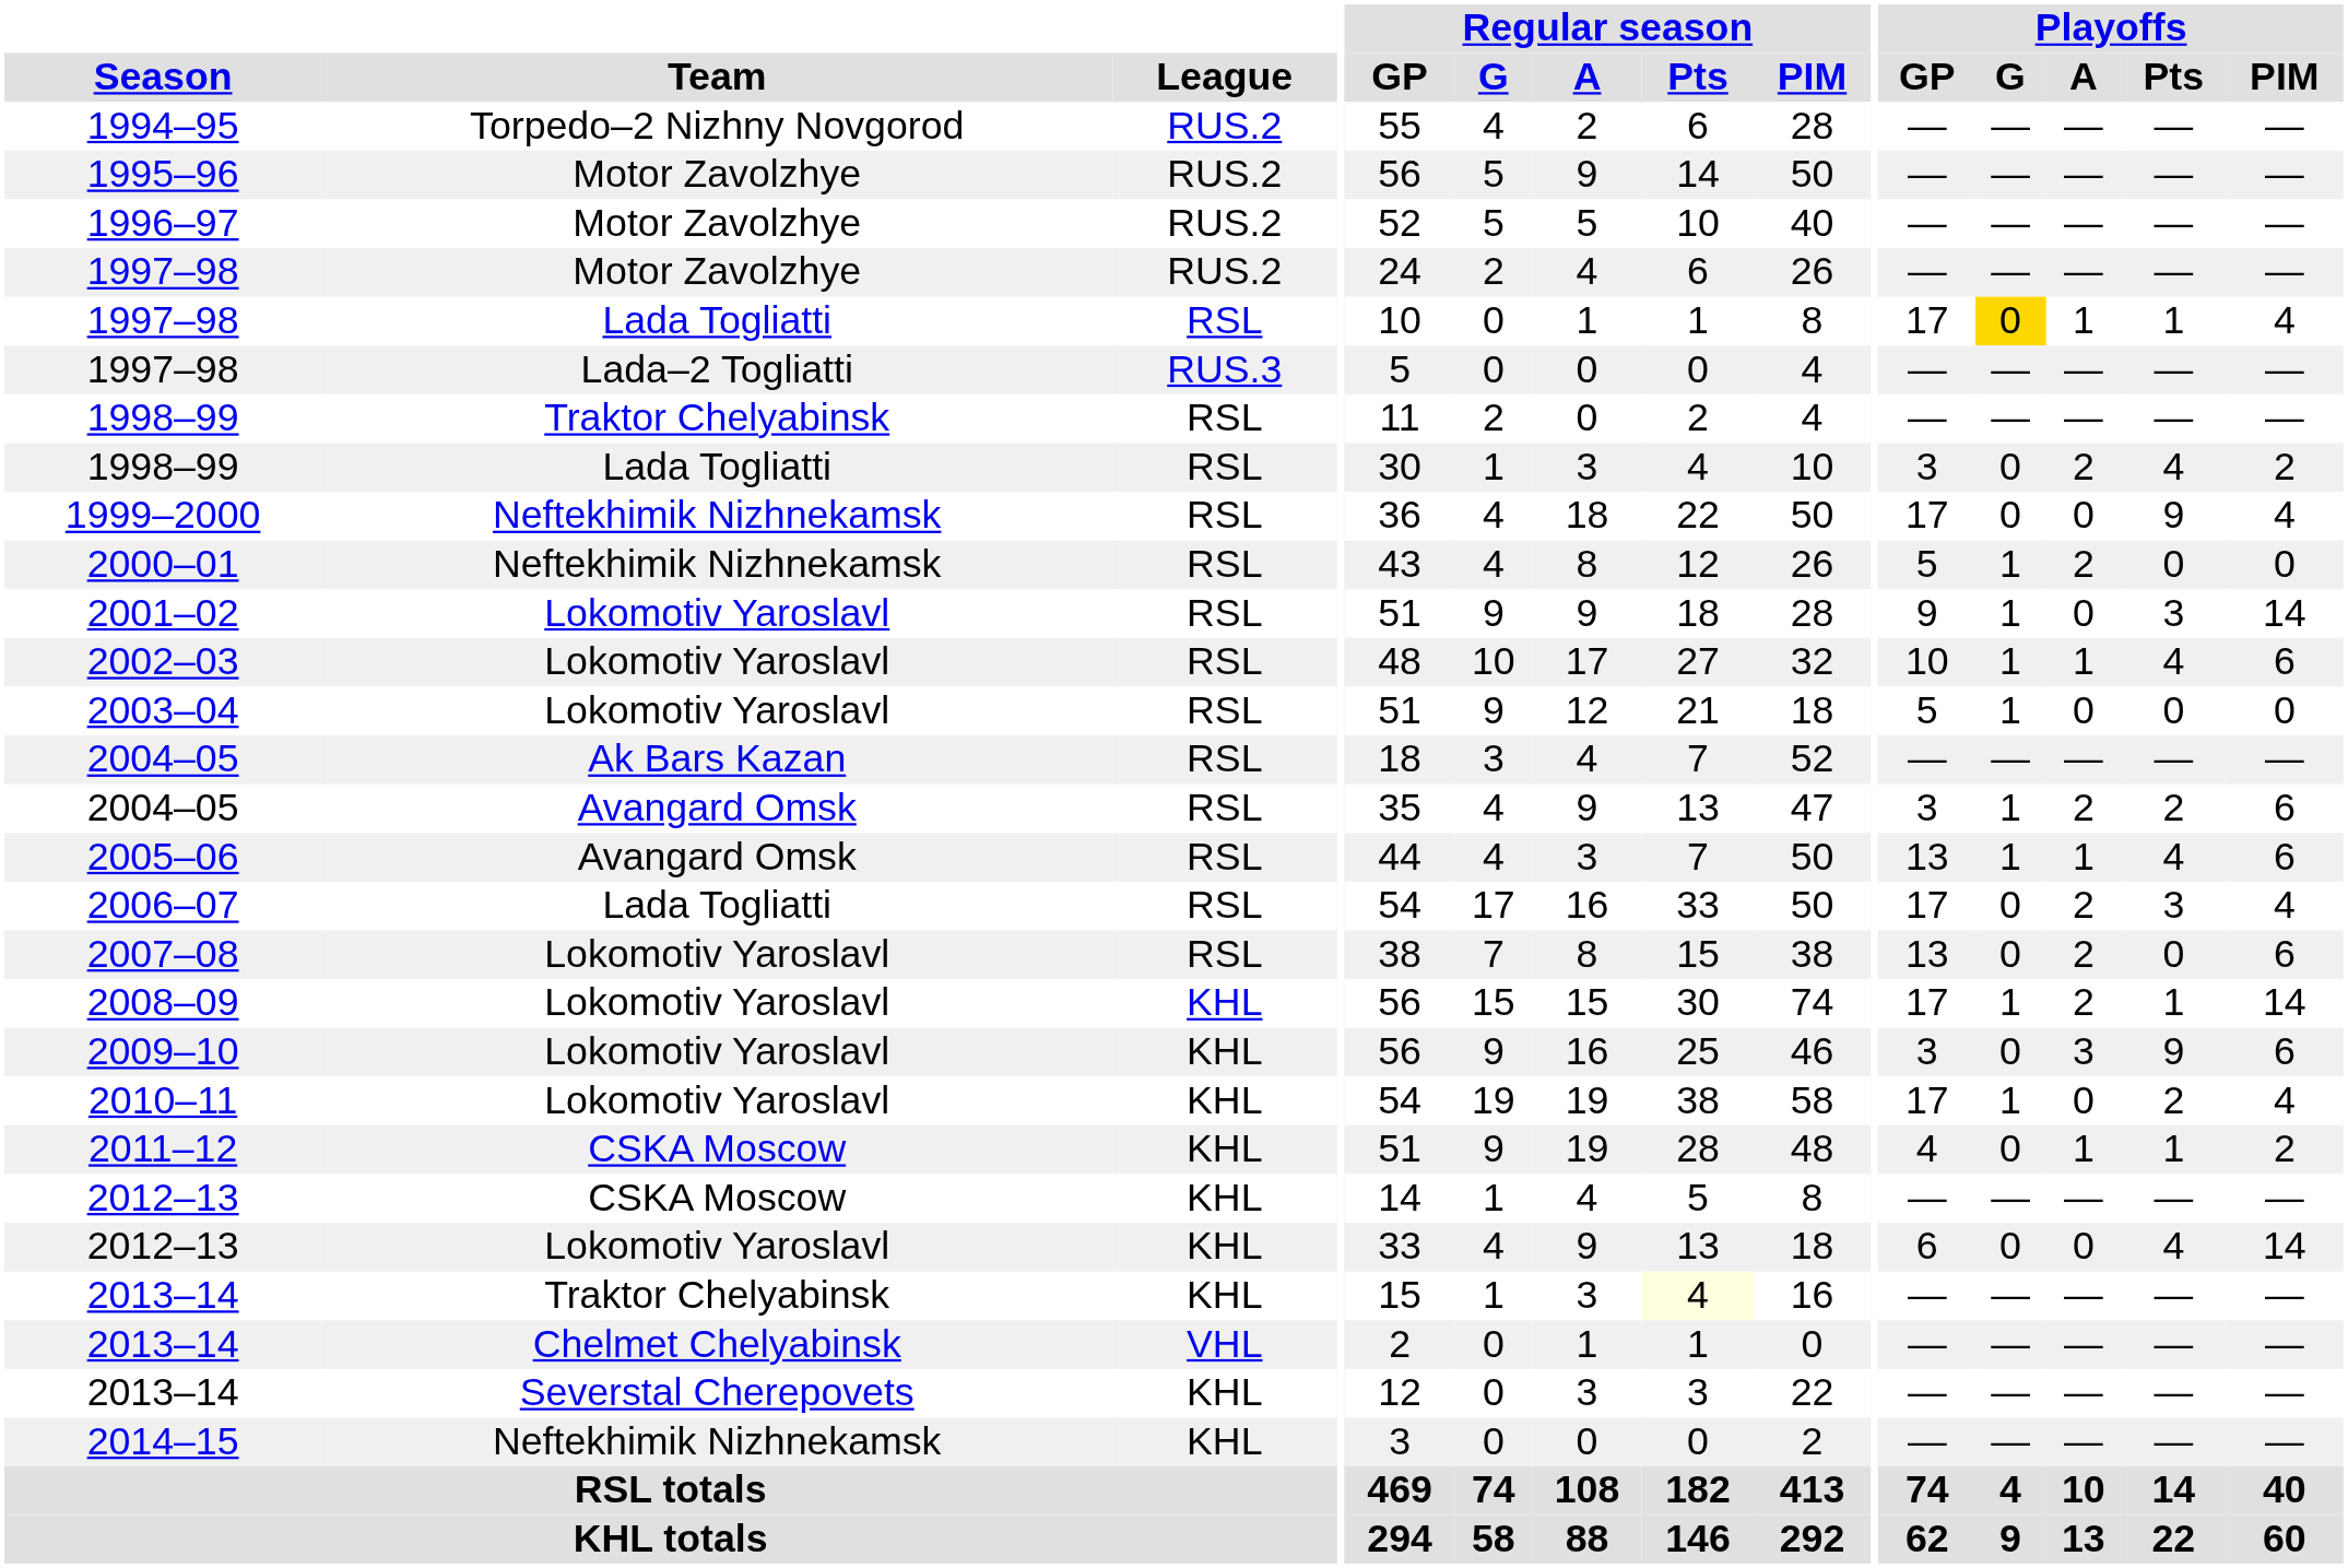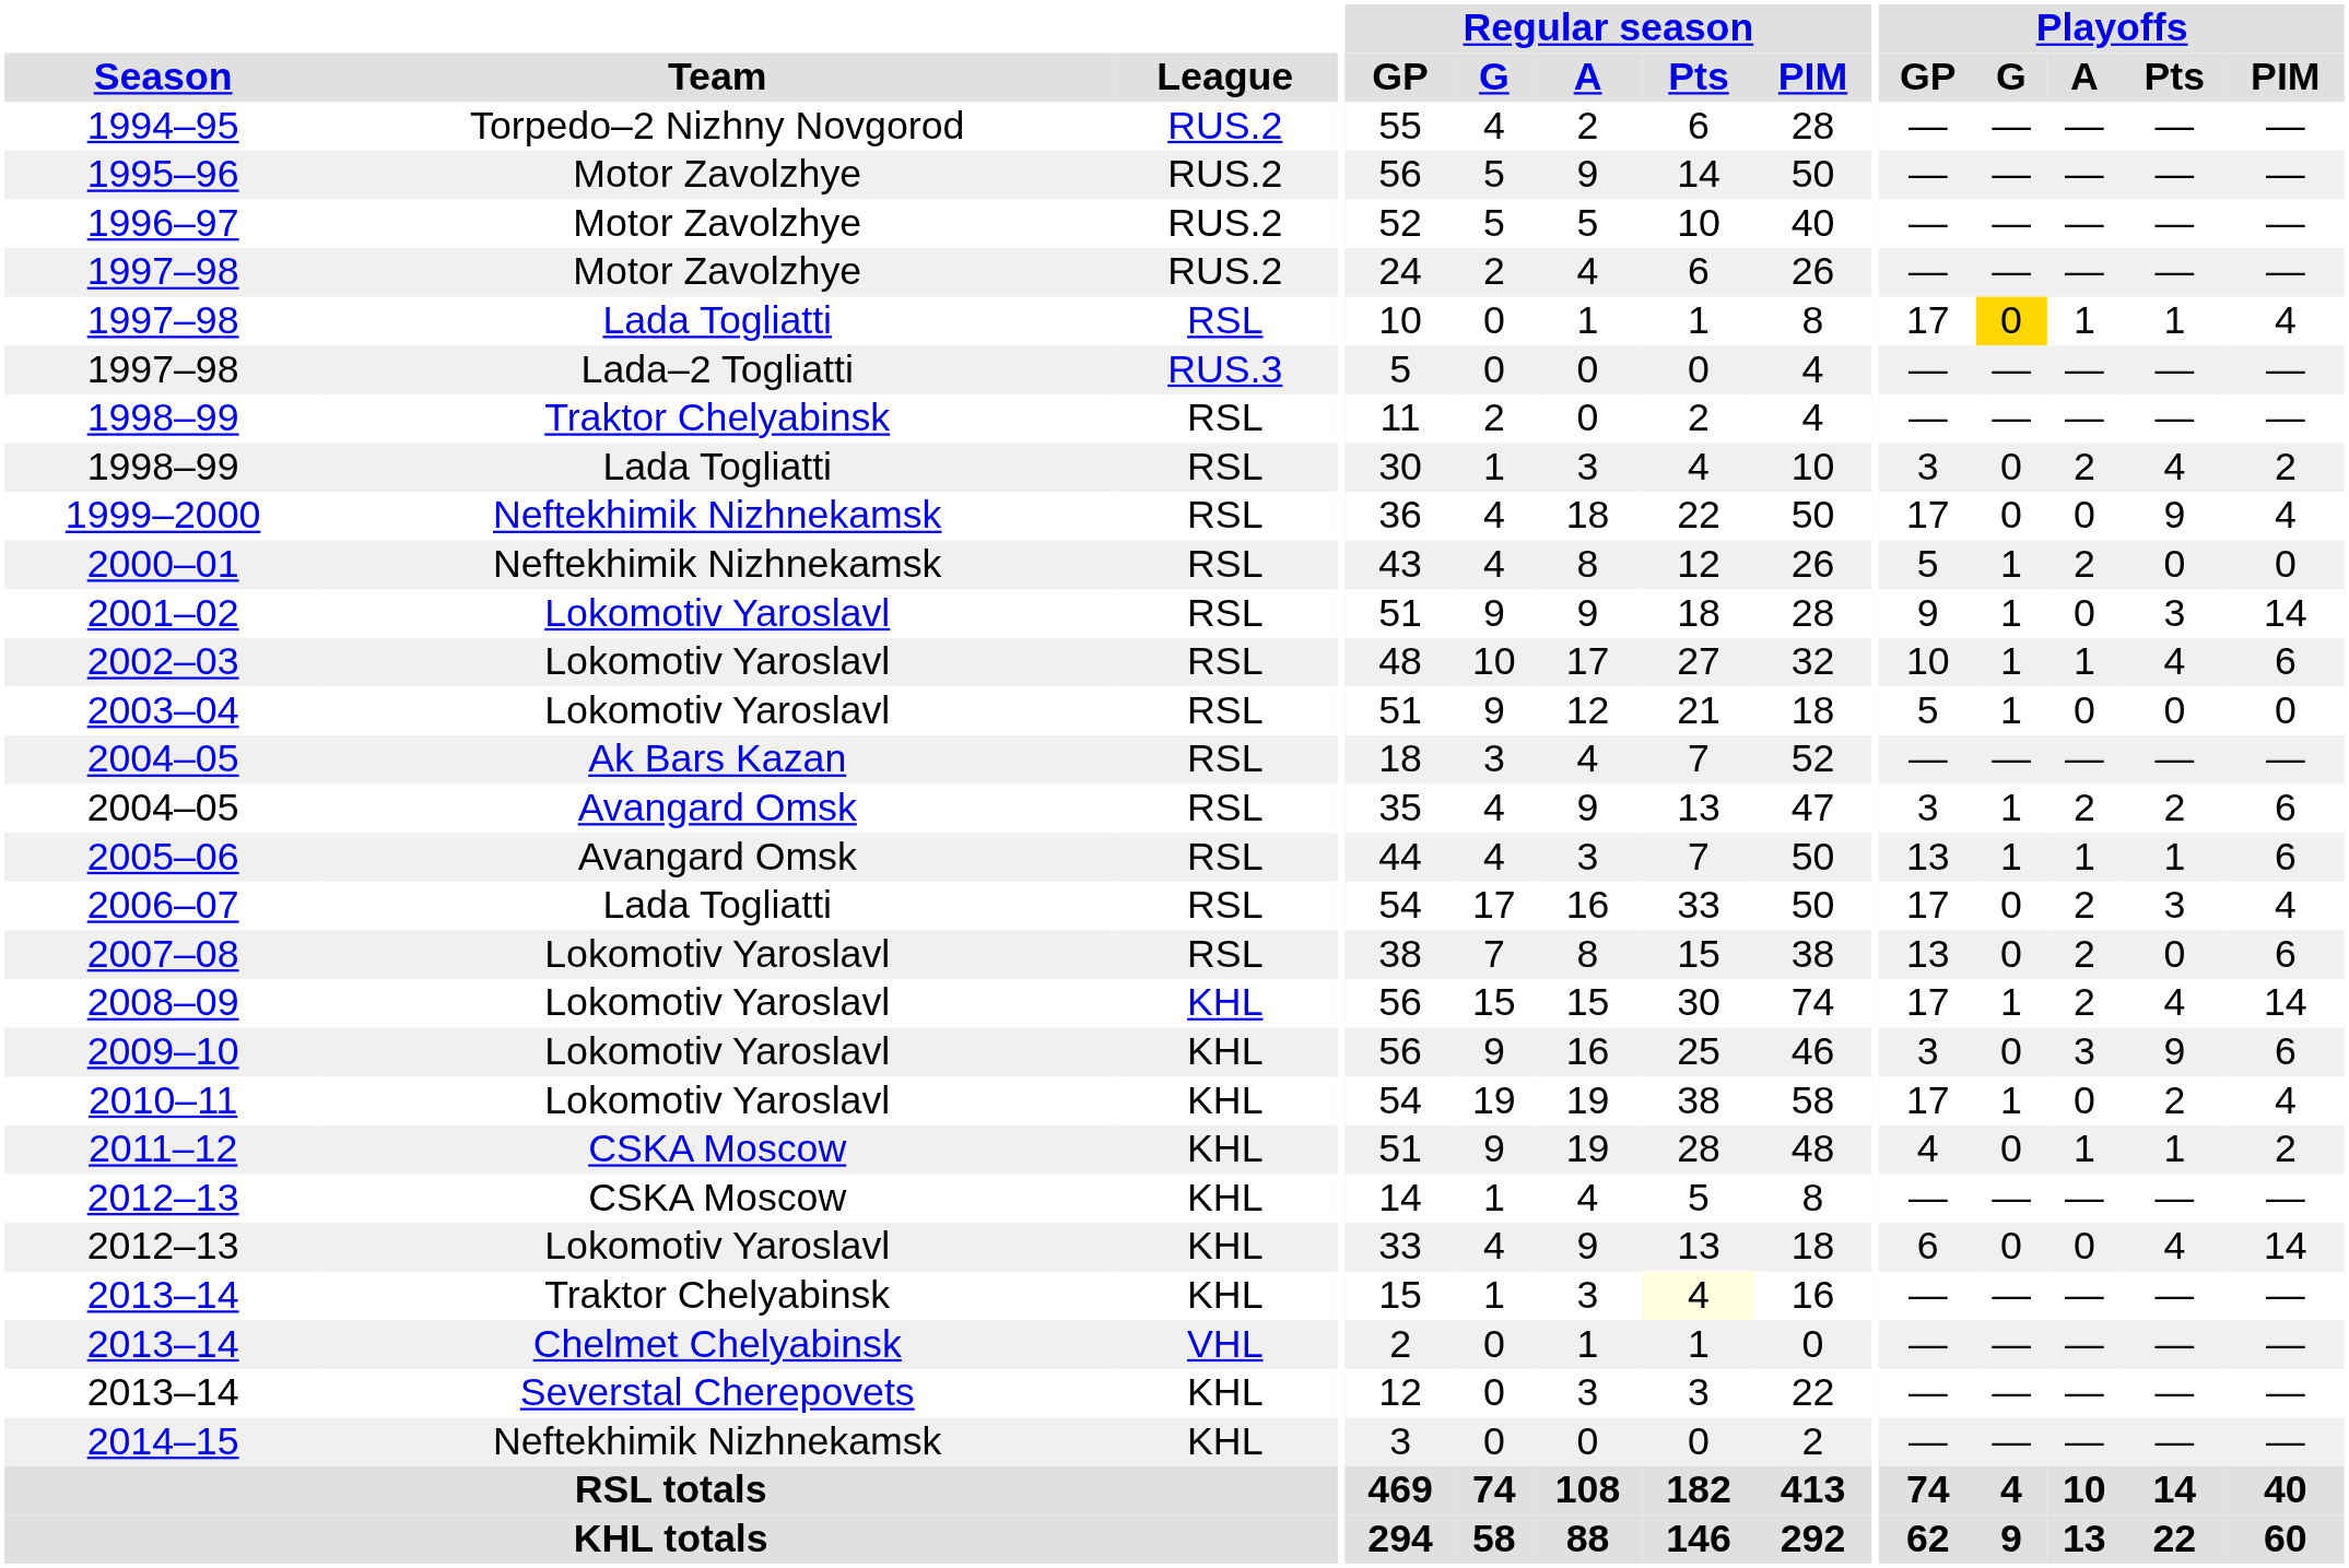2005–06 | Playoffs / Pts: 4 -> 1
2008–09 | Playoffs / Pts: 1 -> 4
